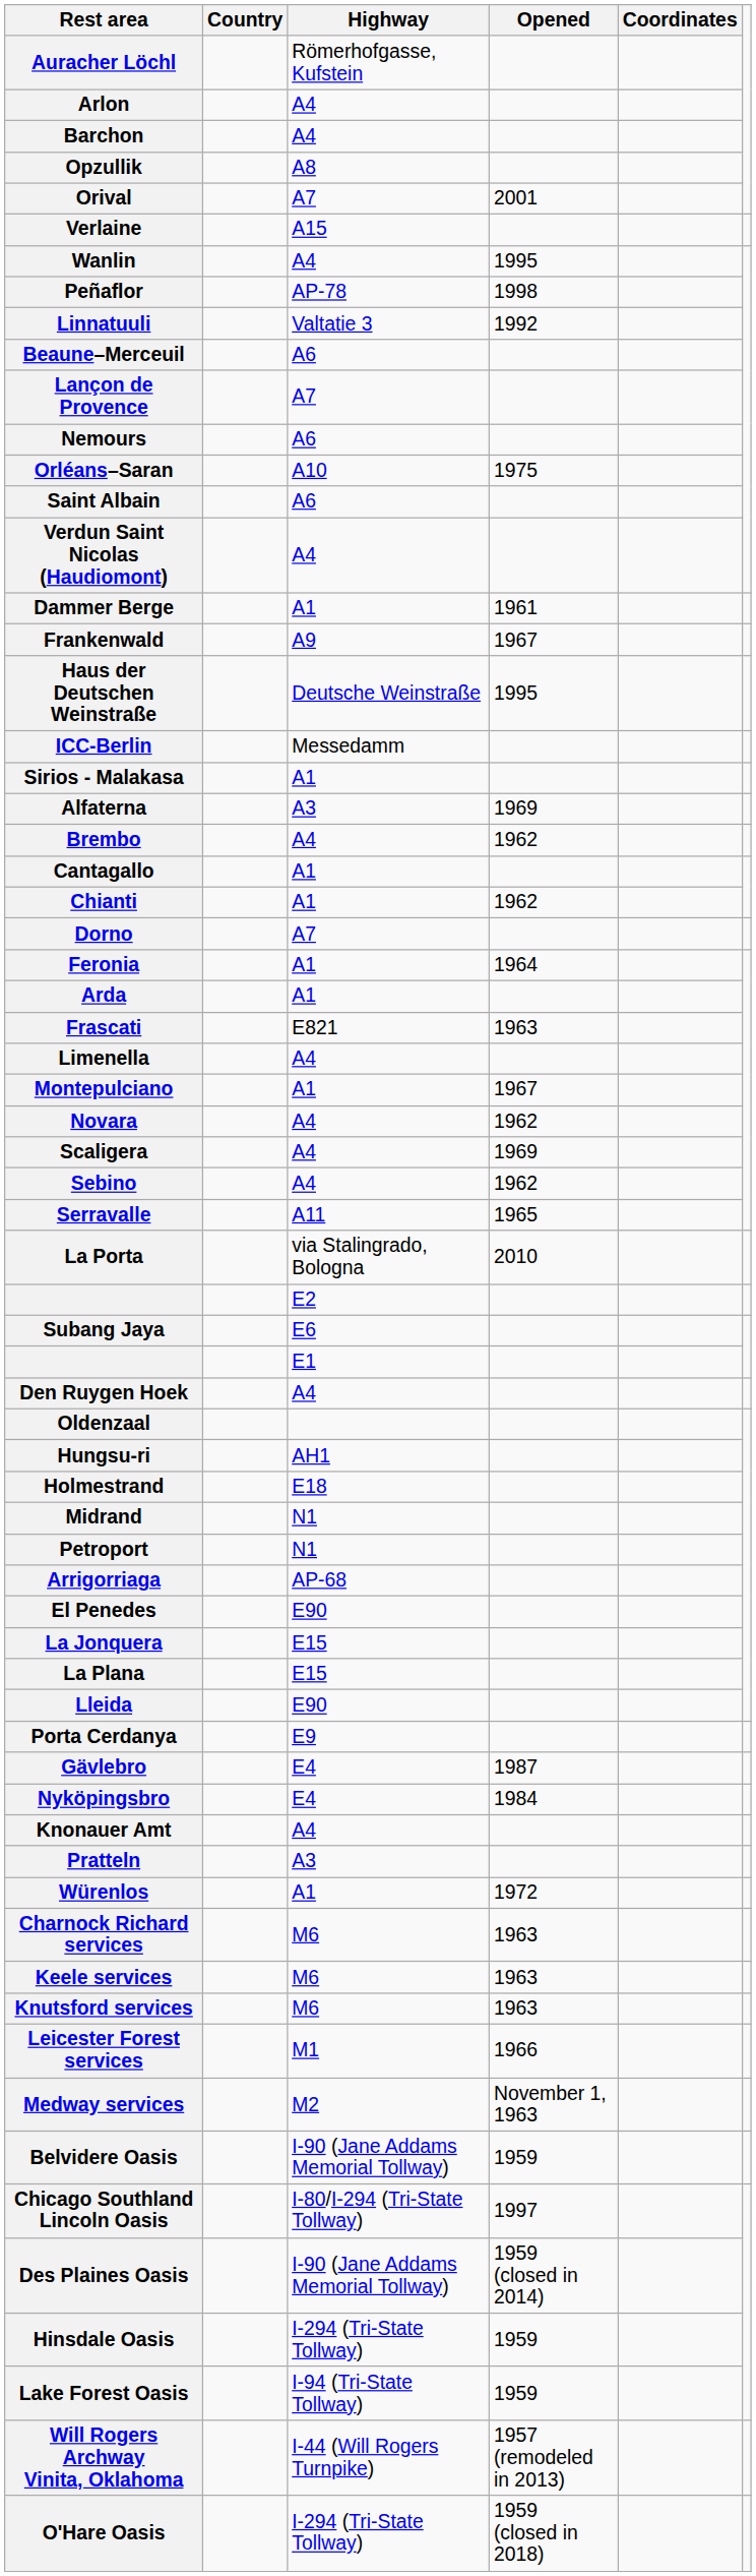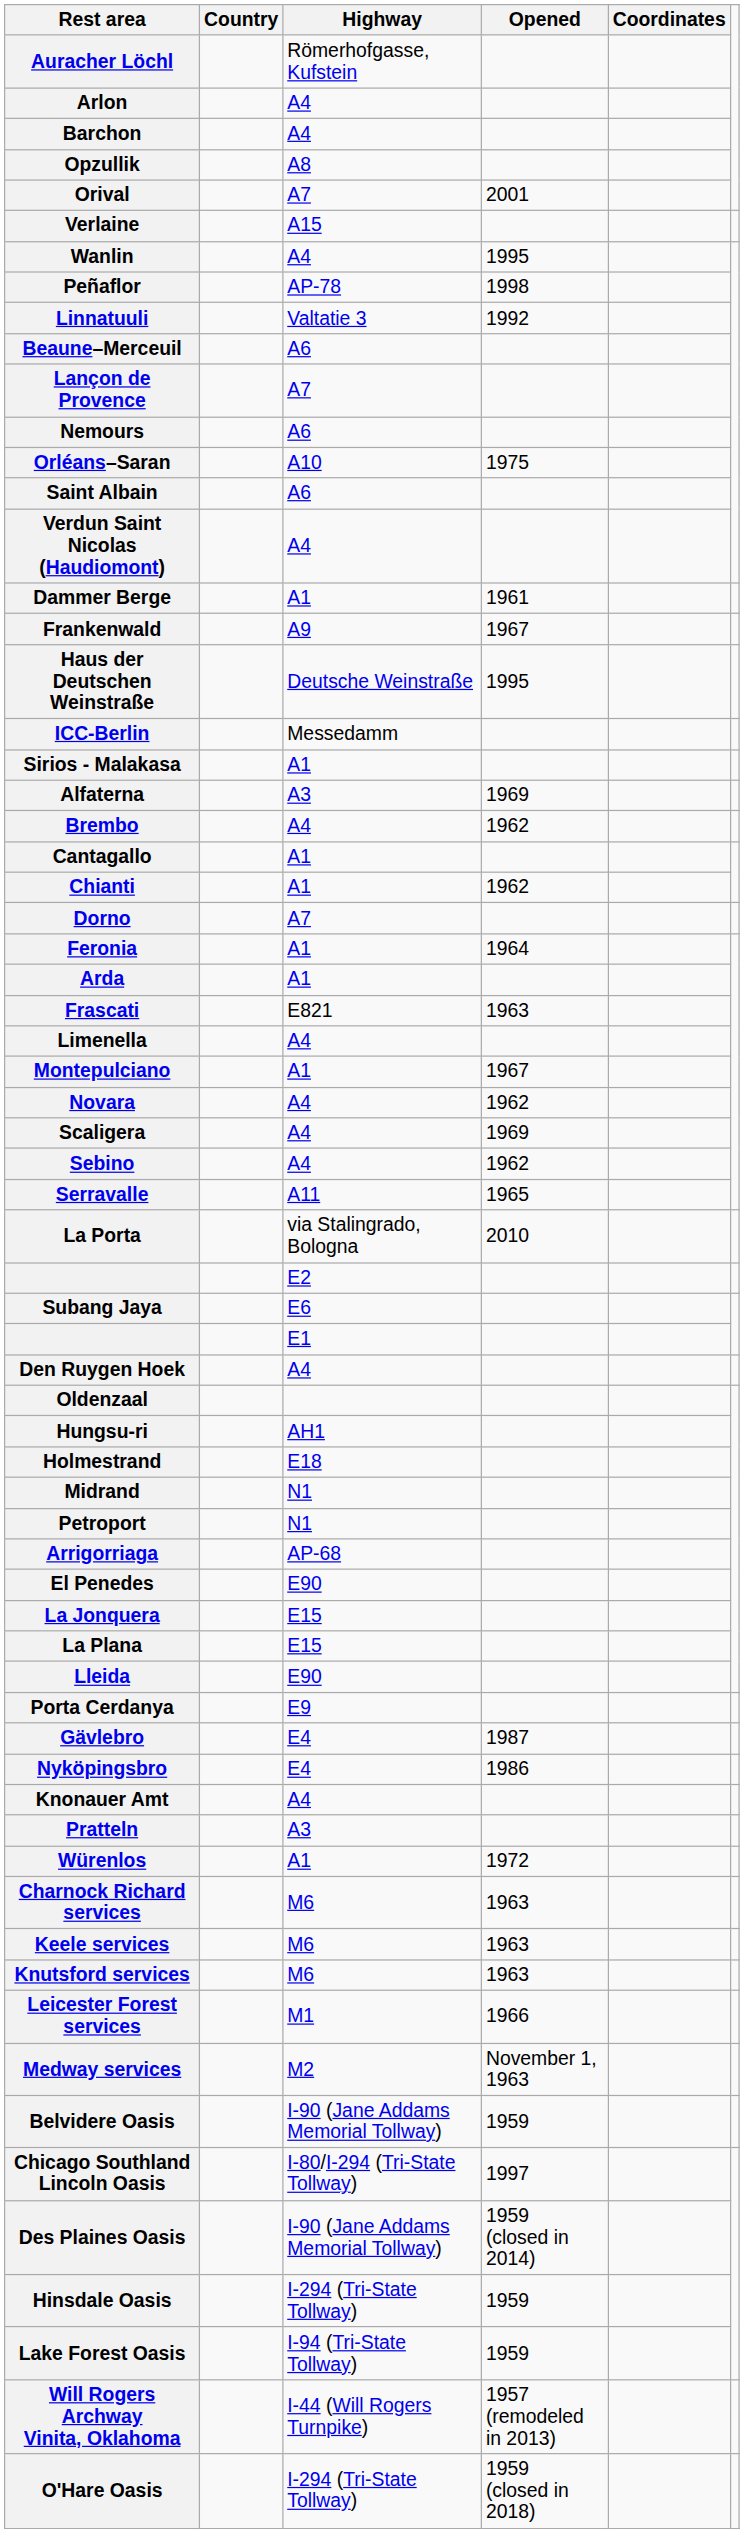Nyköpingsbro | Opened: 1984 -> 1986
